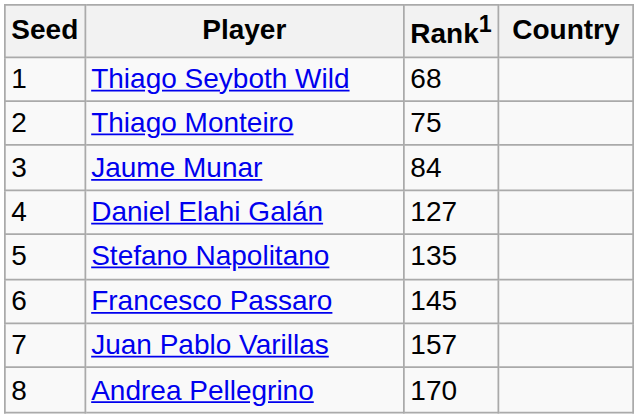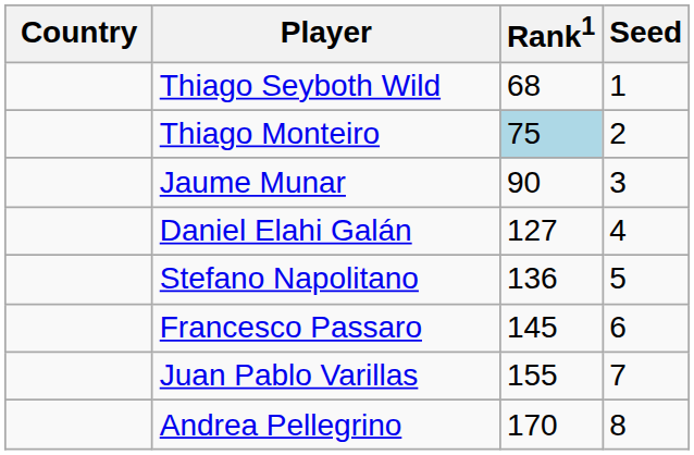columns swapped: Country <-> Seed
Thiago Monteiro | Rank1: no background -> lightblue background
Jaume Munar | Rank1: 84 -> 90
Stefano Napolitano | Rank1: 135 -> 136
Juan Pablo Varillas | Rank1: 157 -> 155
